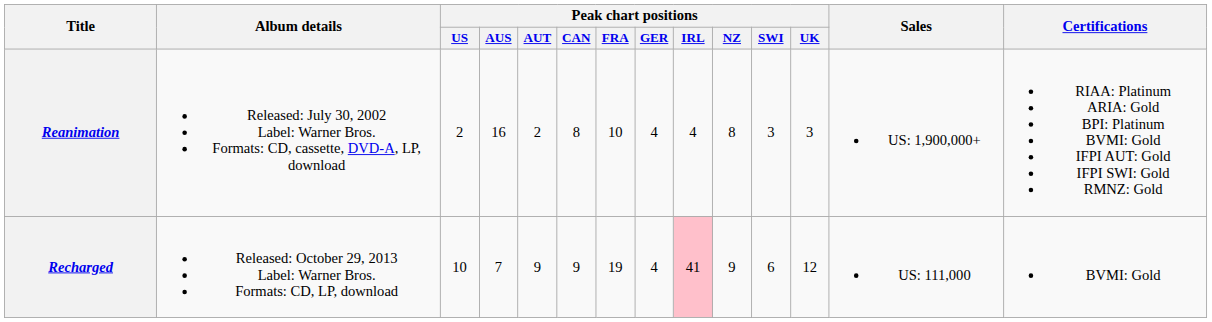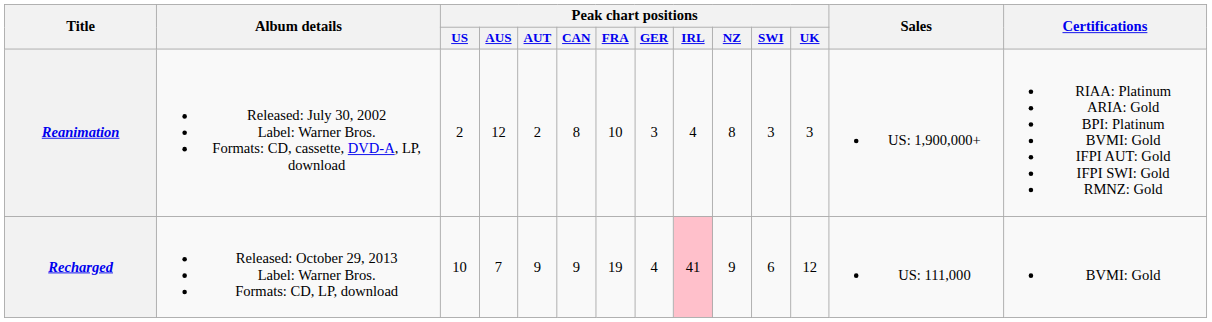Reanimation | Peak chart positions / AUS: 16 -> 12
Reanimation | Peak chart positions / GER: 4 -> 3
